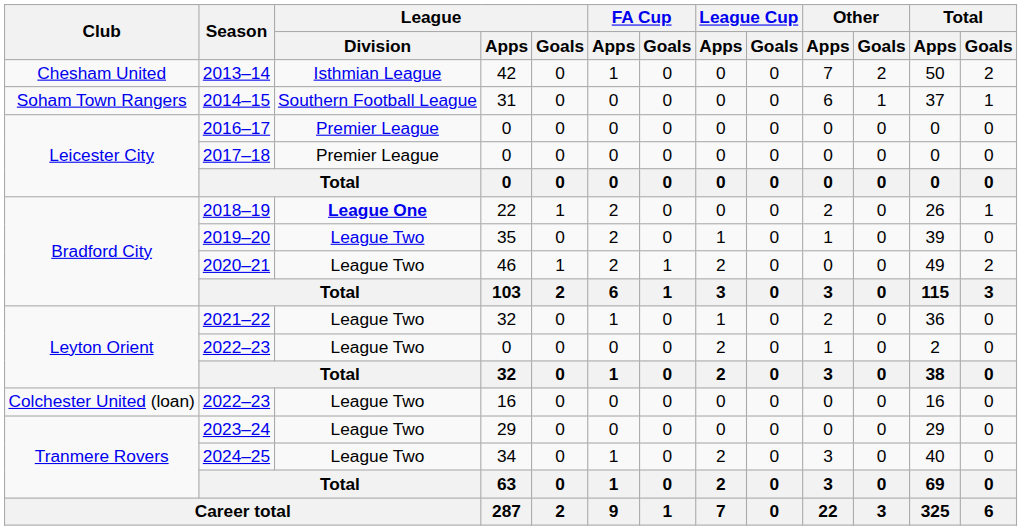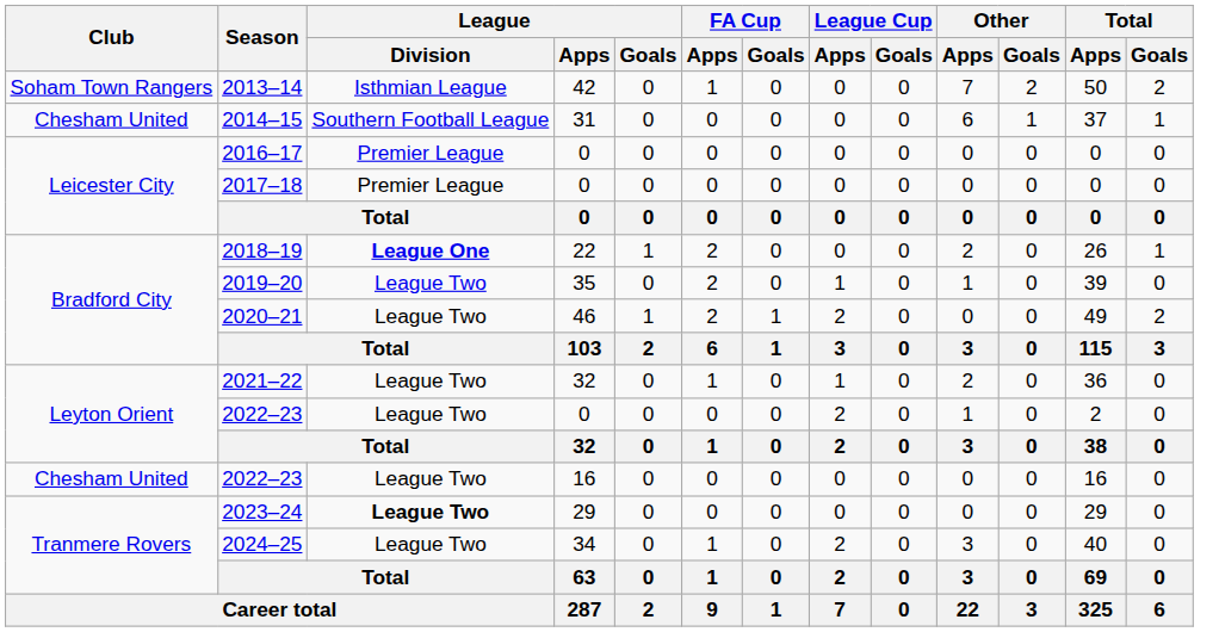2013–14 | Club: Chesham United -> Soham Town Rangers
2014–15 | Club: Soham Town Rangers -> Chesham United
2022–23 / 16 | Club: Colchester United (loan) -> Chesham United
2023–24 | League / Division: normal -> bold
